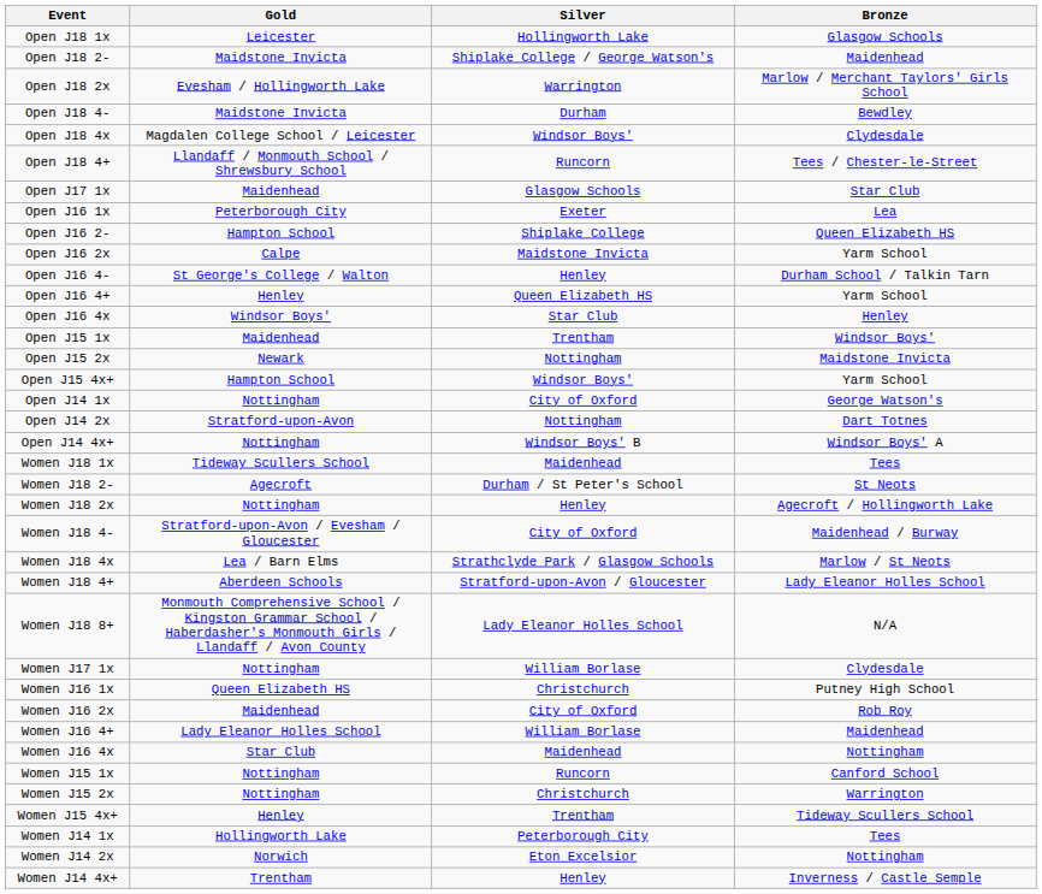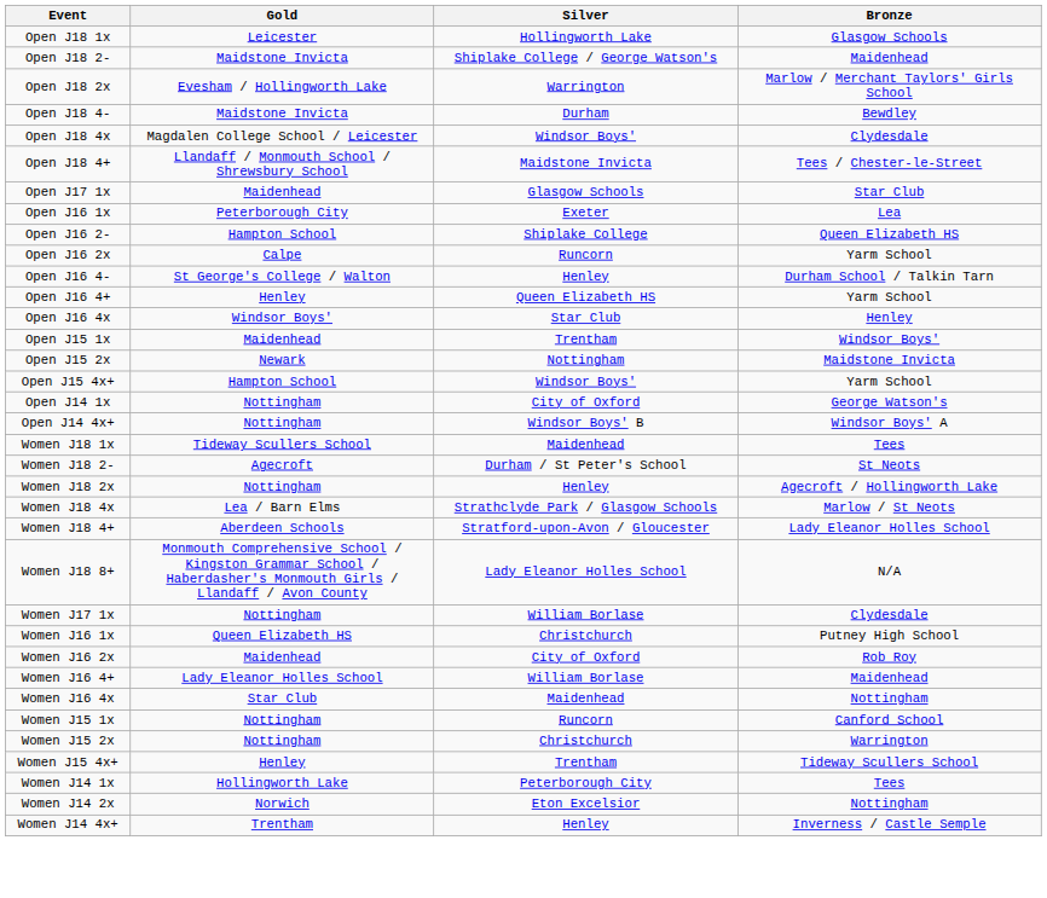Open J18 4+ | Silver: Runcorn -> Maidstone Invicta
Open J16 2x | Silver: Maidstone Invicta -> Runcorn
- row: Open J14 2x | Stratford-upon-Avon | Nottingham | Dart Totnes
- row: Women J18 4- | Stratford-upon-Avon / Evesham / Gloucester | City of Oxford | Maidenhead / Burway
